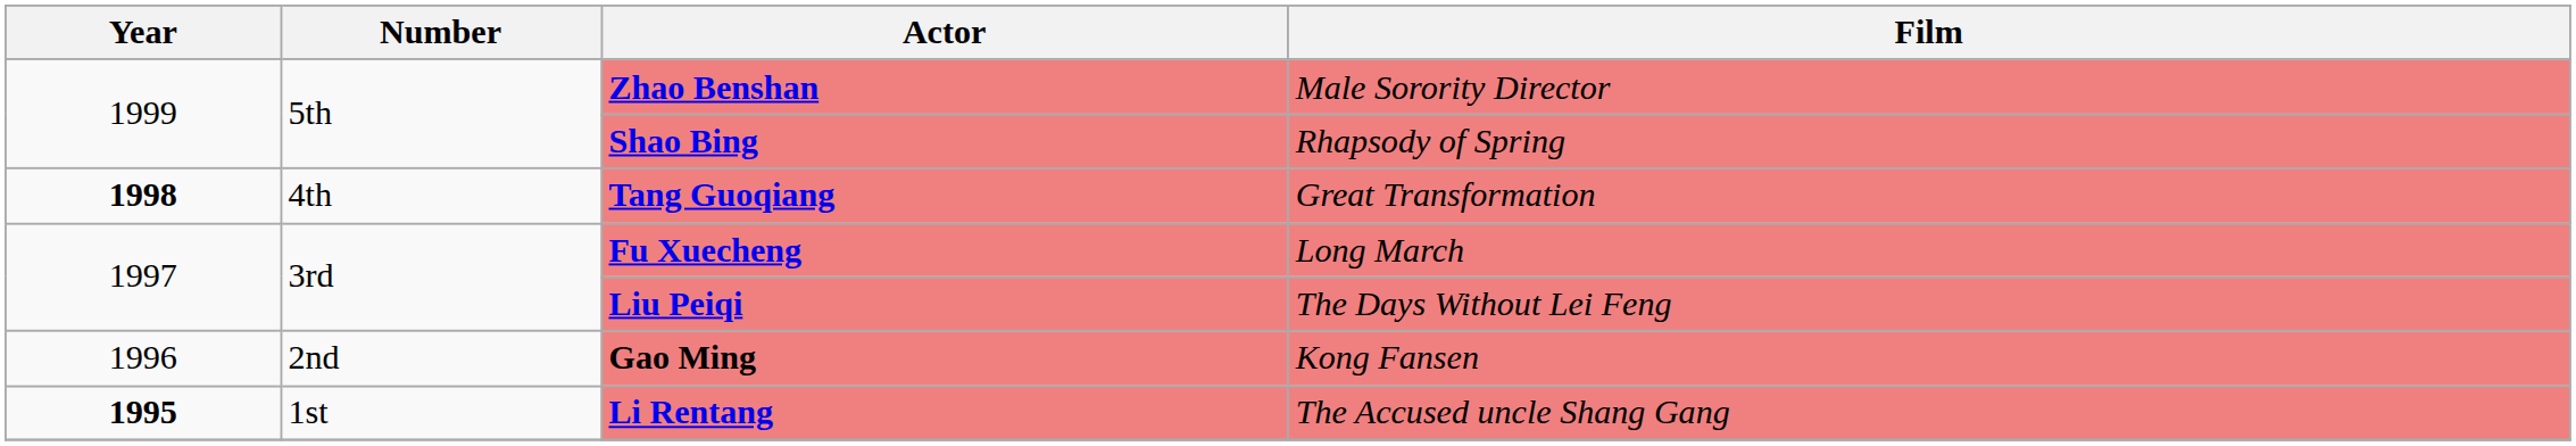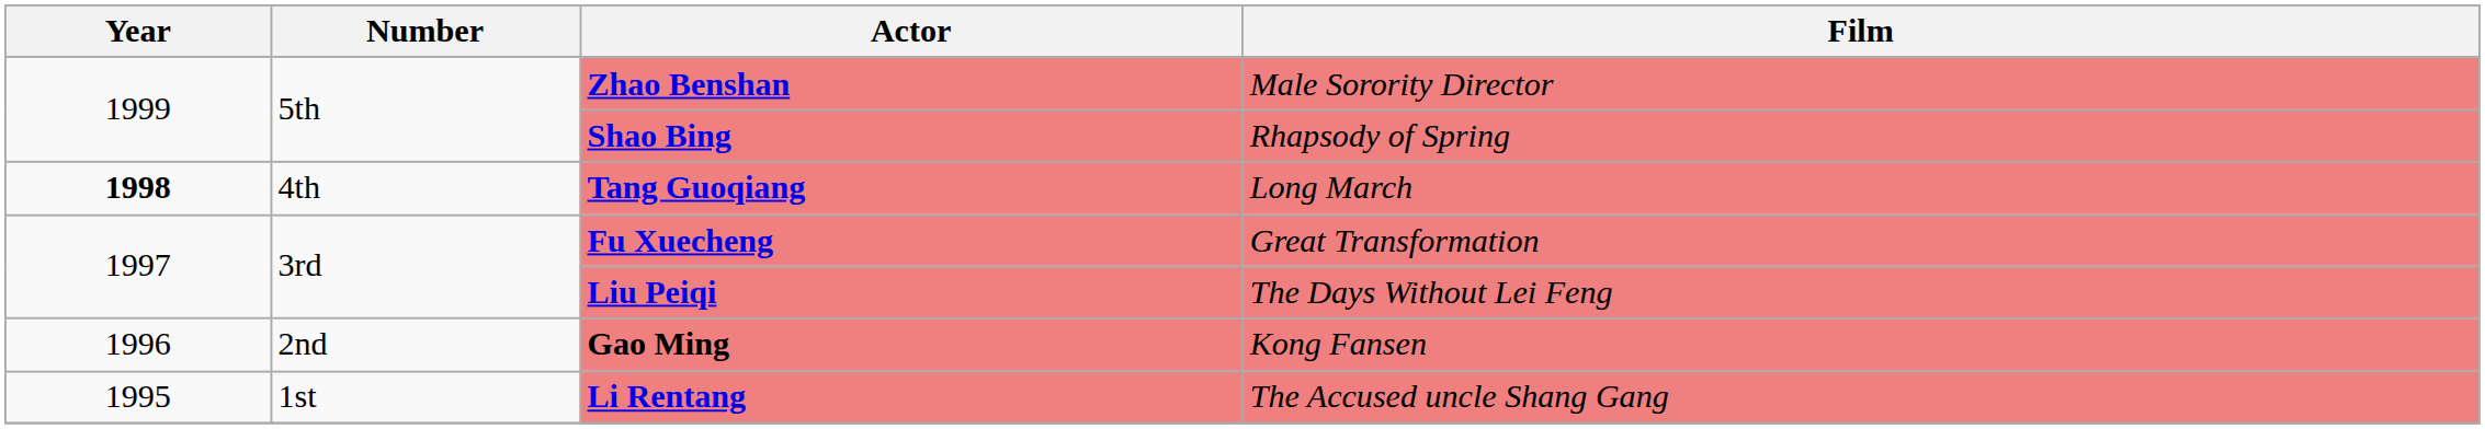Tang Guoqiang | Film: Great Transformation -> Long March
Fu Xuecheng | Film: Long March -> Great Transformation
Li Rentang | Year: bold -> normal
